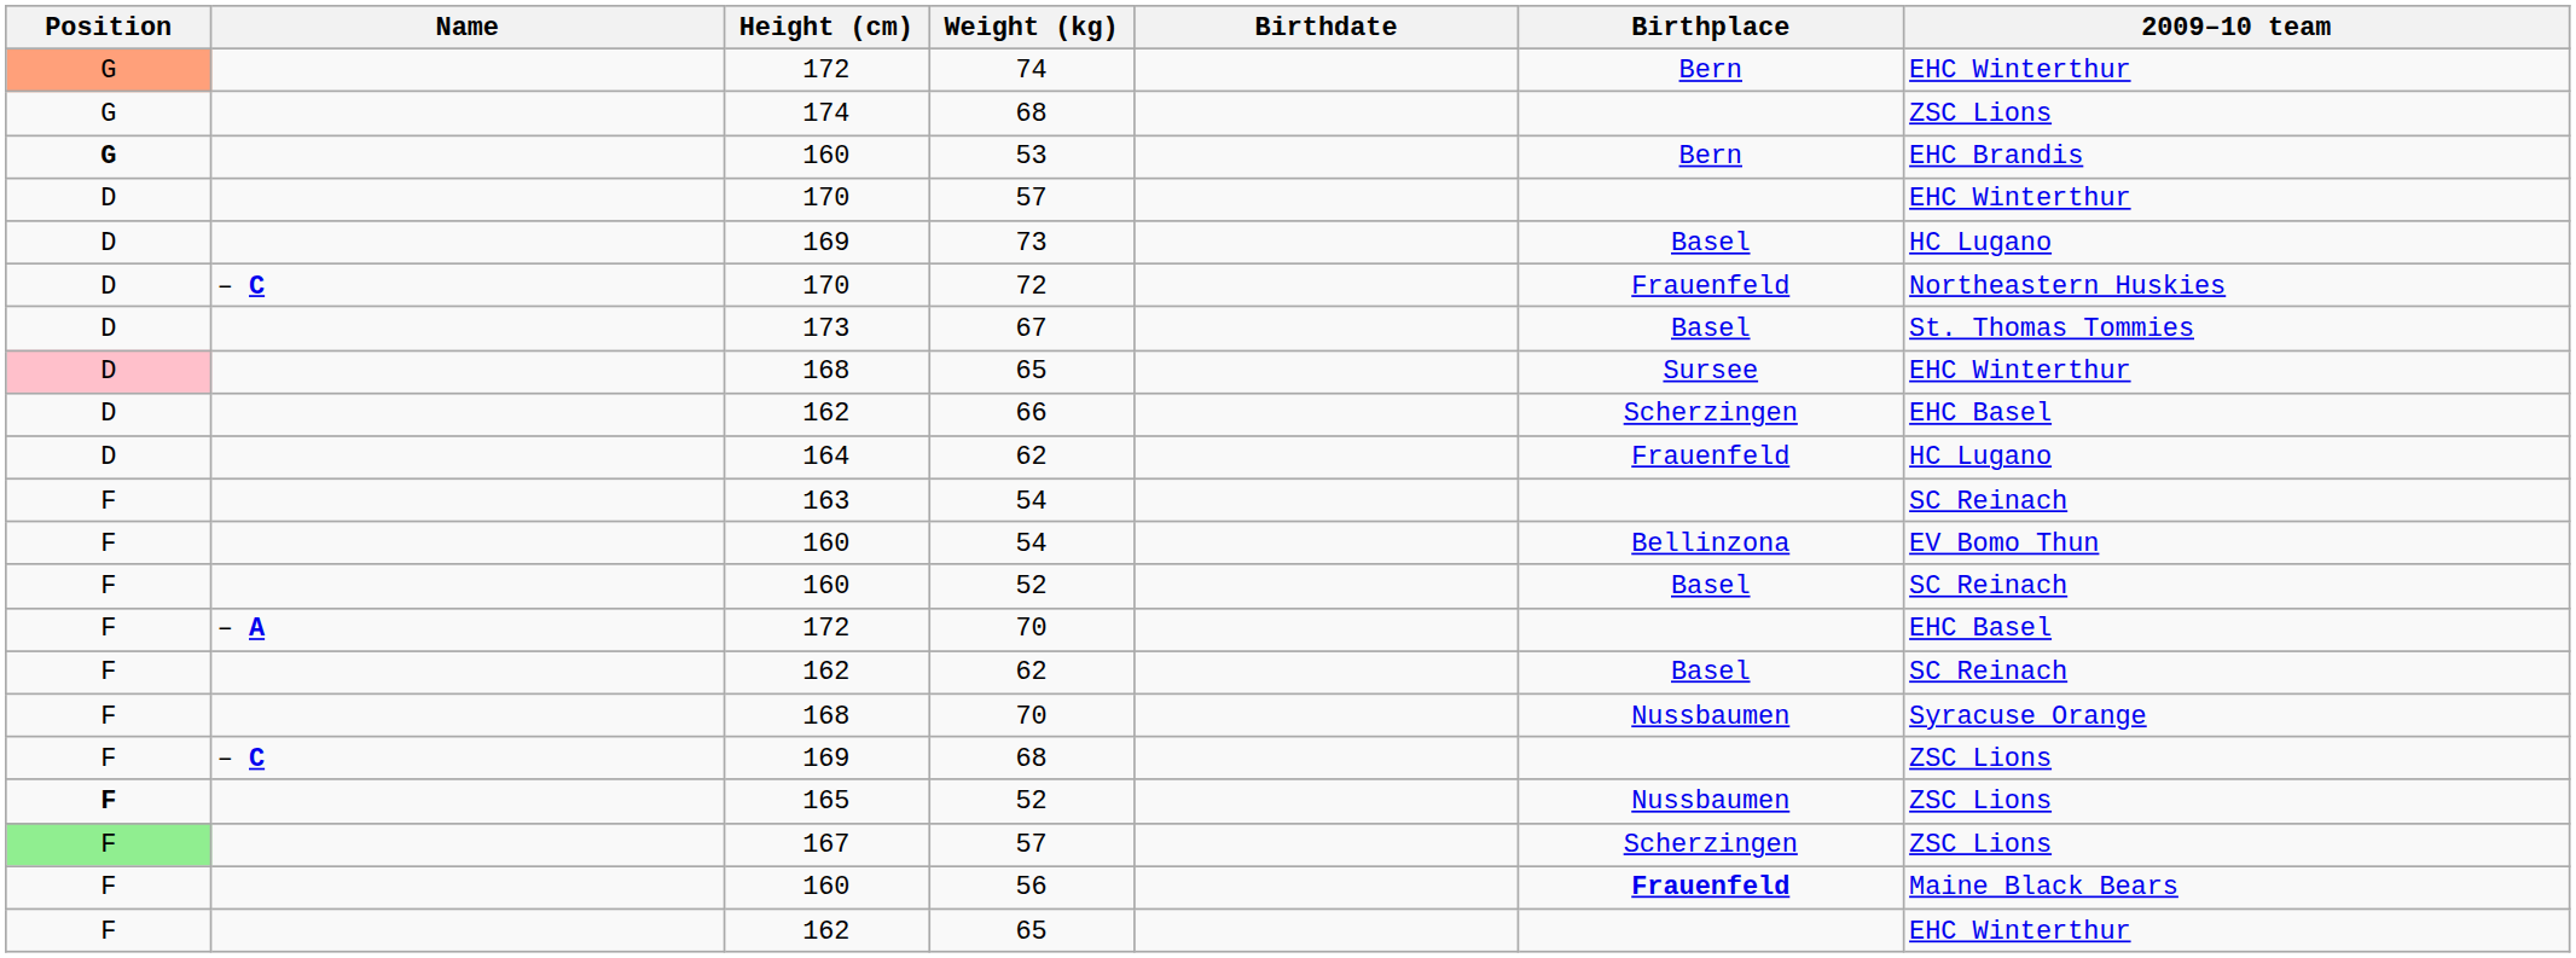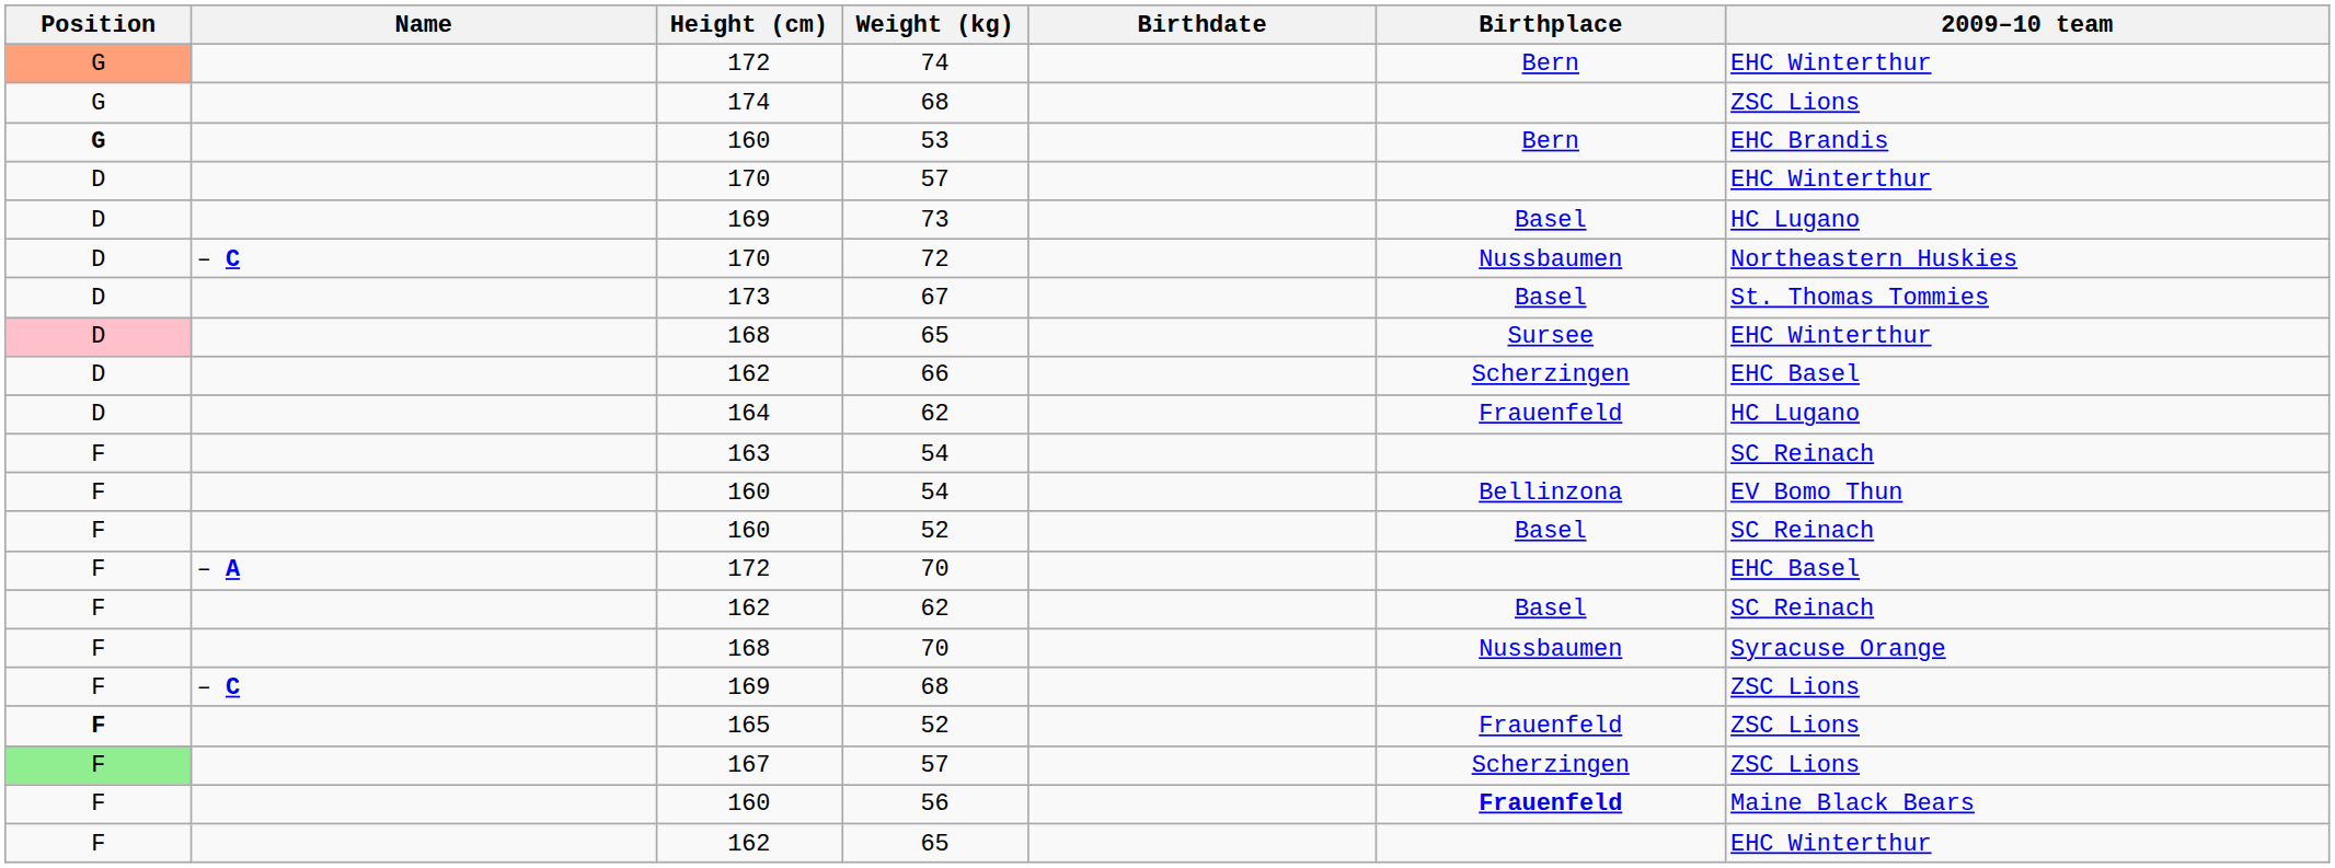72 | Birthplace: Frauenfeld -> Nussbaumen
165 / 52 | Birthplace: Nussbaumen -> Frauenfeld
